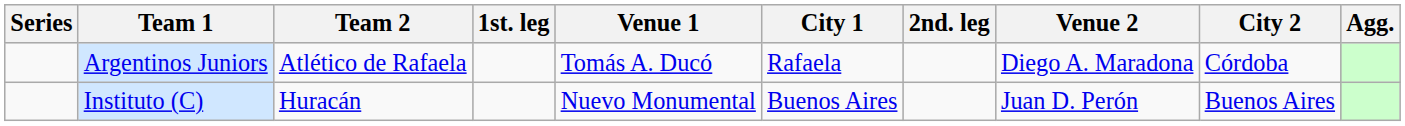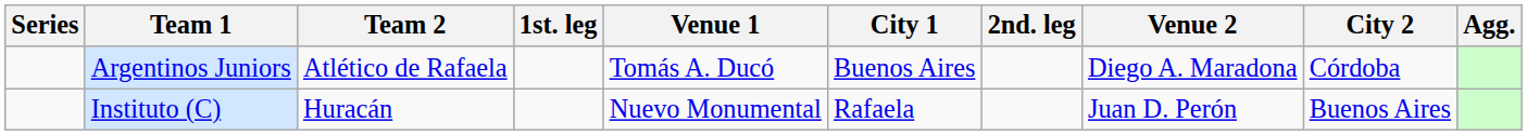Argentinos Juniors | City 1: Rafaela -> Buenos Aires
Instituto (C) | City 1: Buenos Aires -> Rafaela
